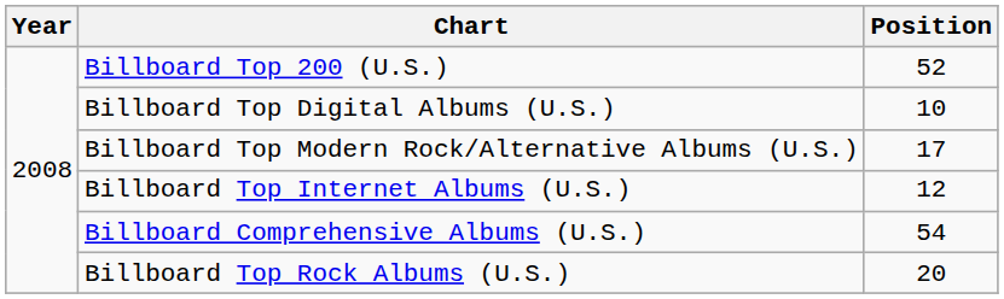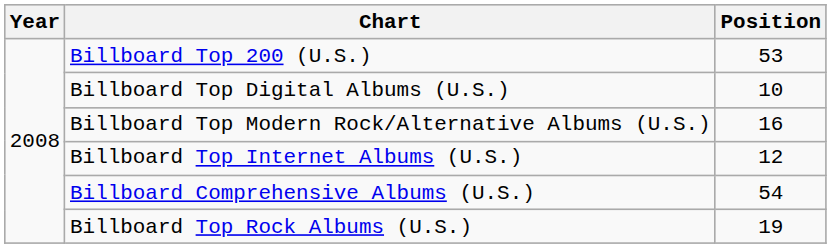Billboard Top 200 (U.S.) | Position: 52 -> 53
Billboard Top Modern Rock/Alternative Albums (U.S.) | Position: 17 -> 16
Billboard Top Rock Albums (U.S.) | Position: 20 -> 19
